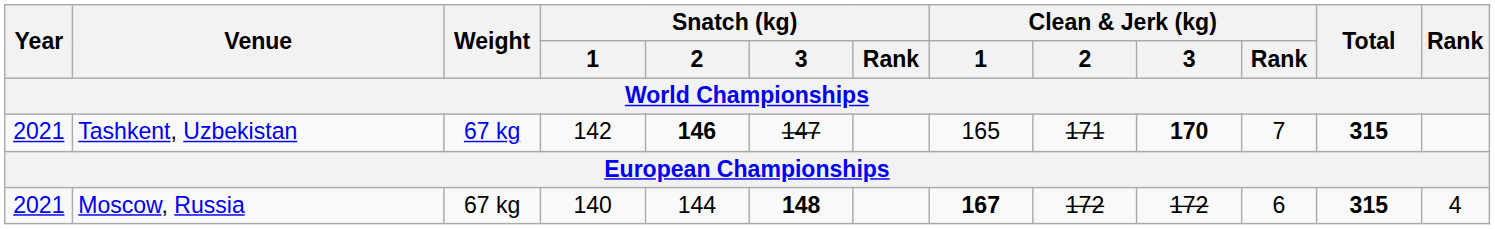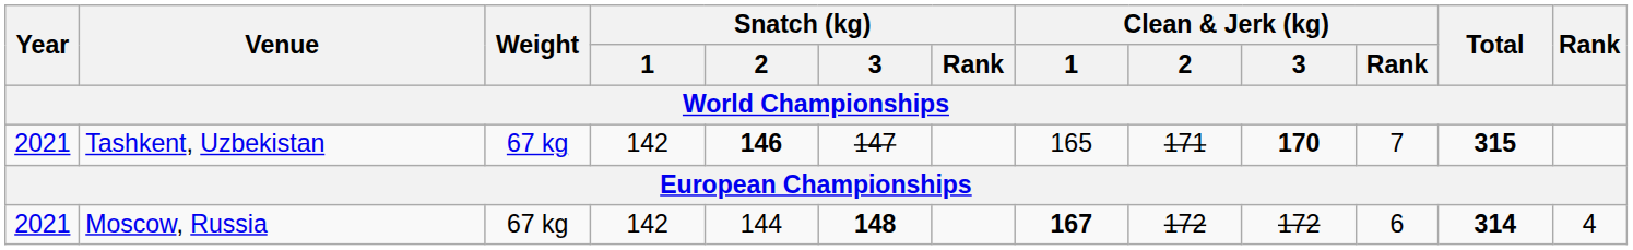Moscow, Russia | Snatch (kg) / 1: 140 -> 142
Moscow, Russia | Total: 315 -> 314
